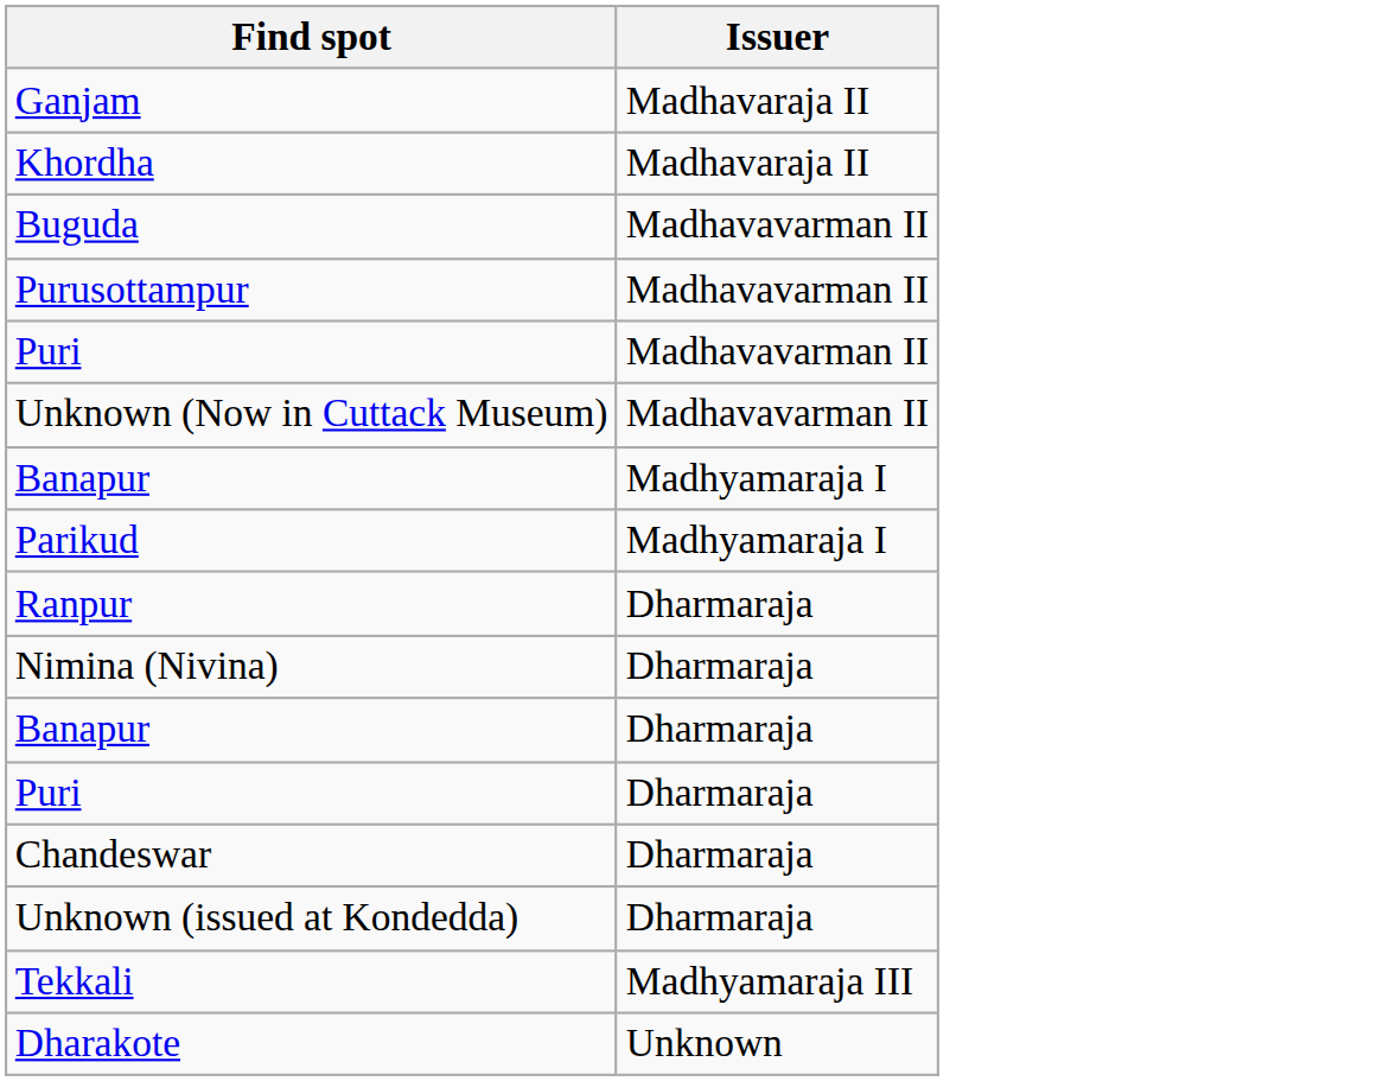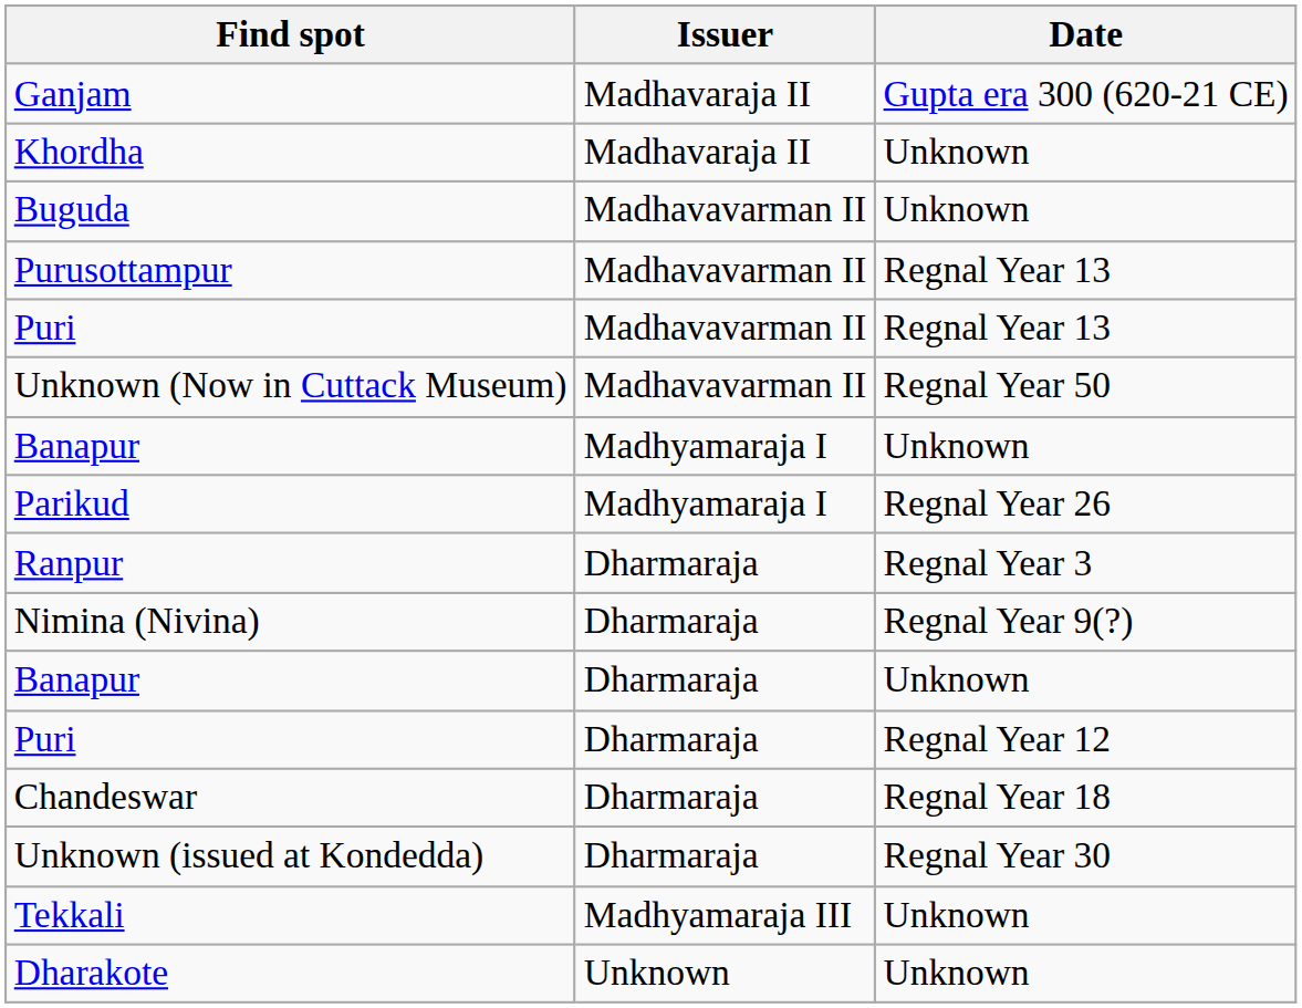+ column: Date | Gupta era 300 (620-21 CE) | Unknown | Unknown | Regnal Year 13 | Regnal Year 13 | Regnal Year 50 | Unknown | Regnal Year 26 | Regnal Year 3 | Regnal Year 9(?) | Unknown | Regnal Year 12 | Regnal Year 18 | Regnal Year 30 | Unknown | Unknown
